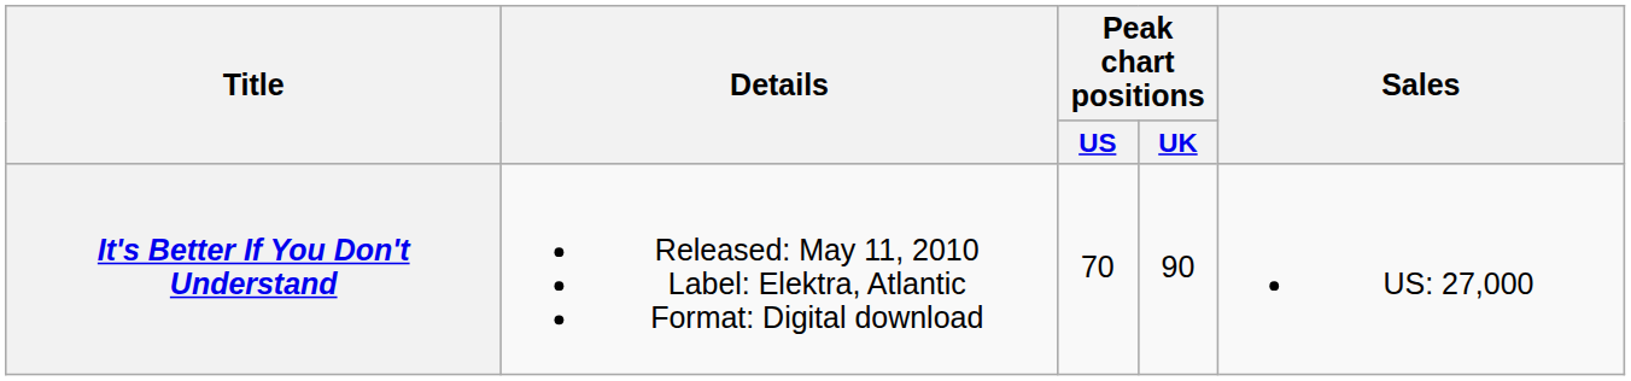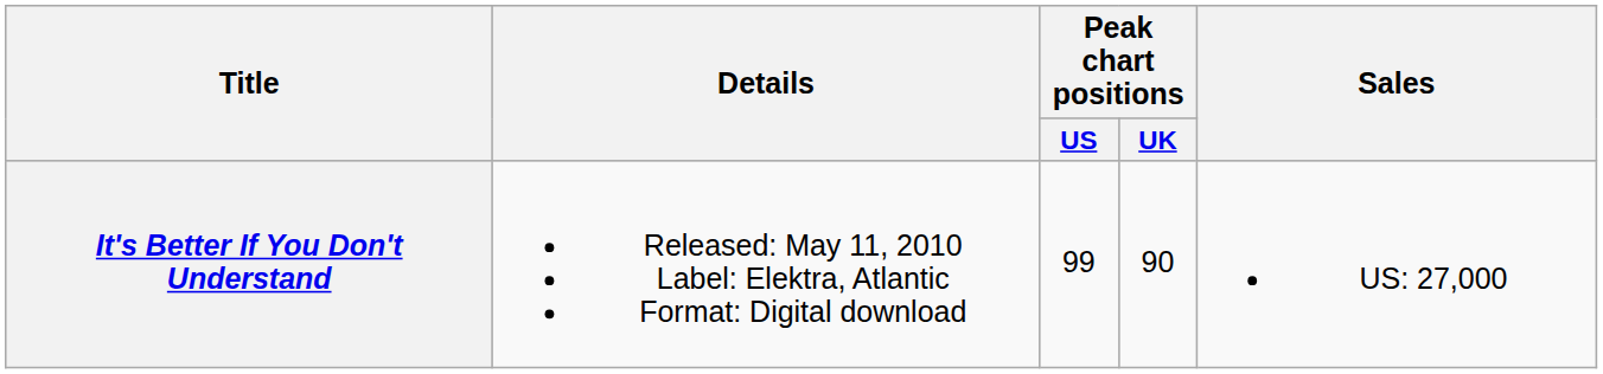It's Better If You Don't Understand | Peak chart positions / US: 70 -> 99
